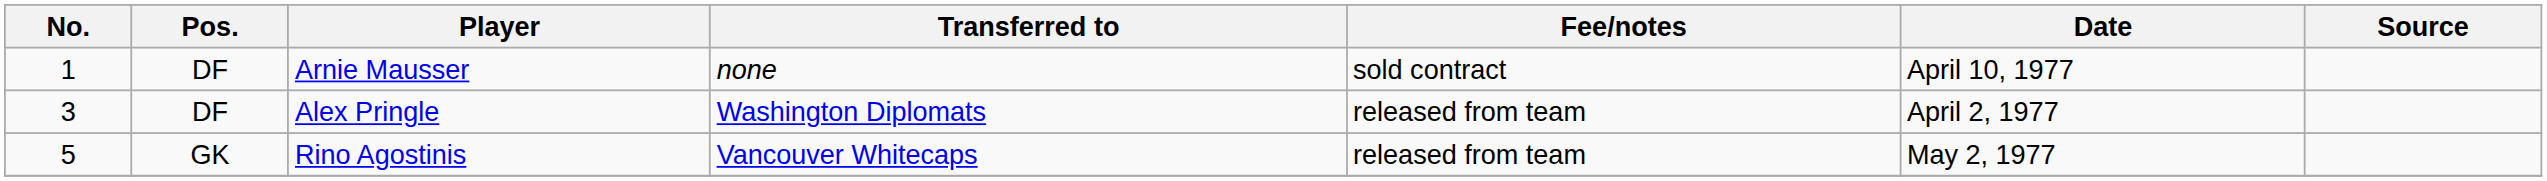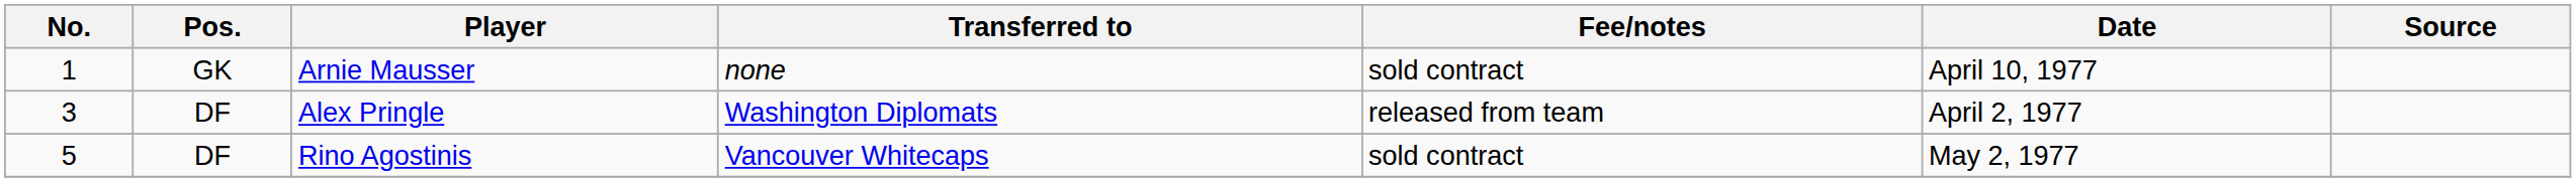Arnie Mausser | Pos.: DF -> GK
Rino Agostinis | Pos.: GK -> DF
Rino Agostinis | Fee/notes: released from team -> sold contract
